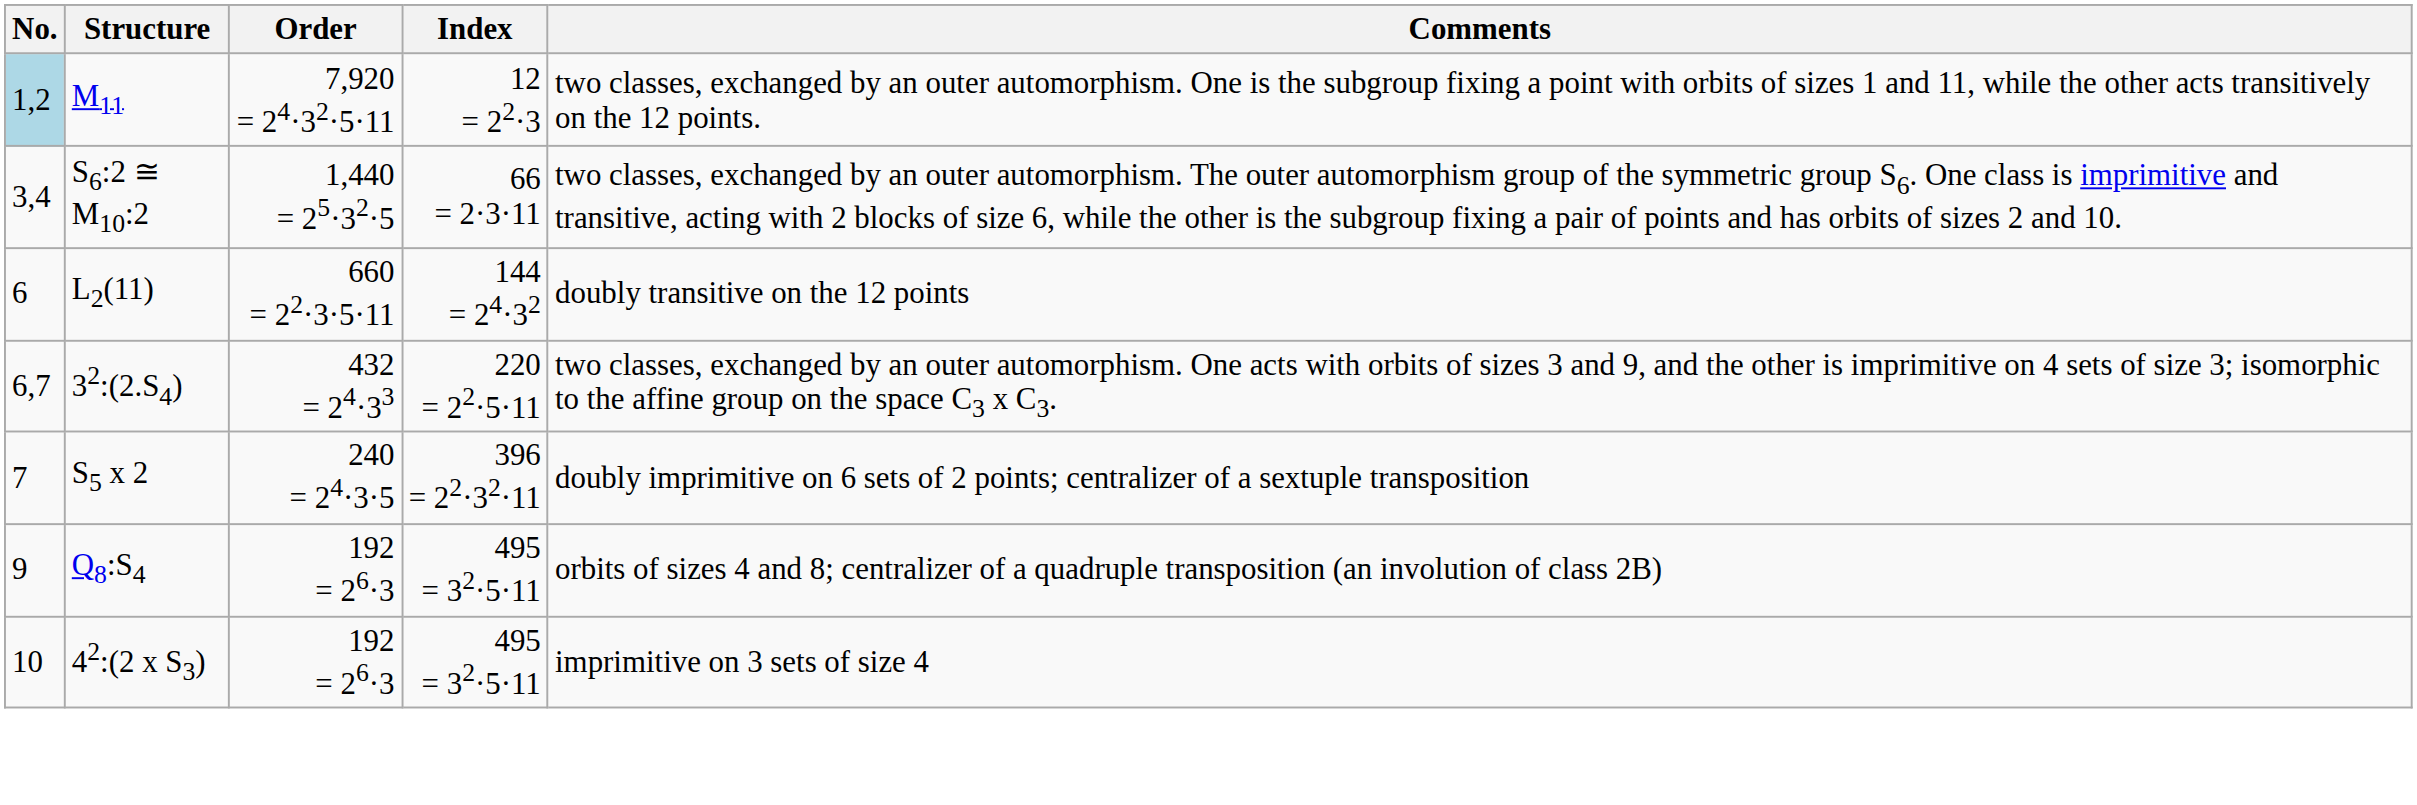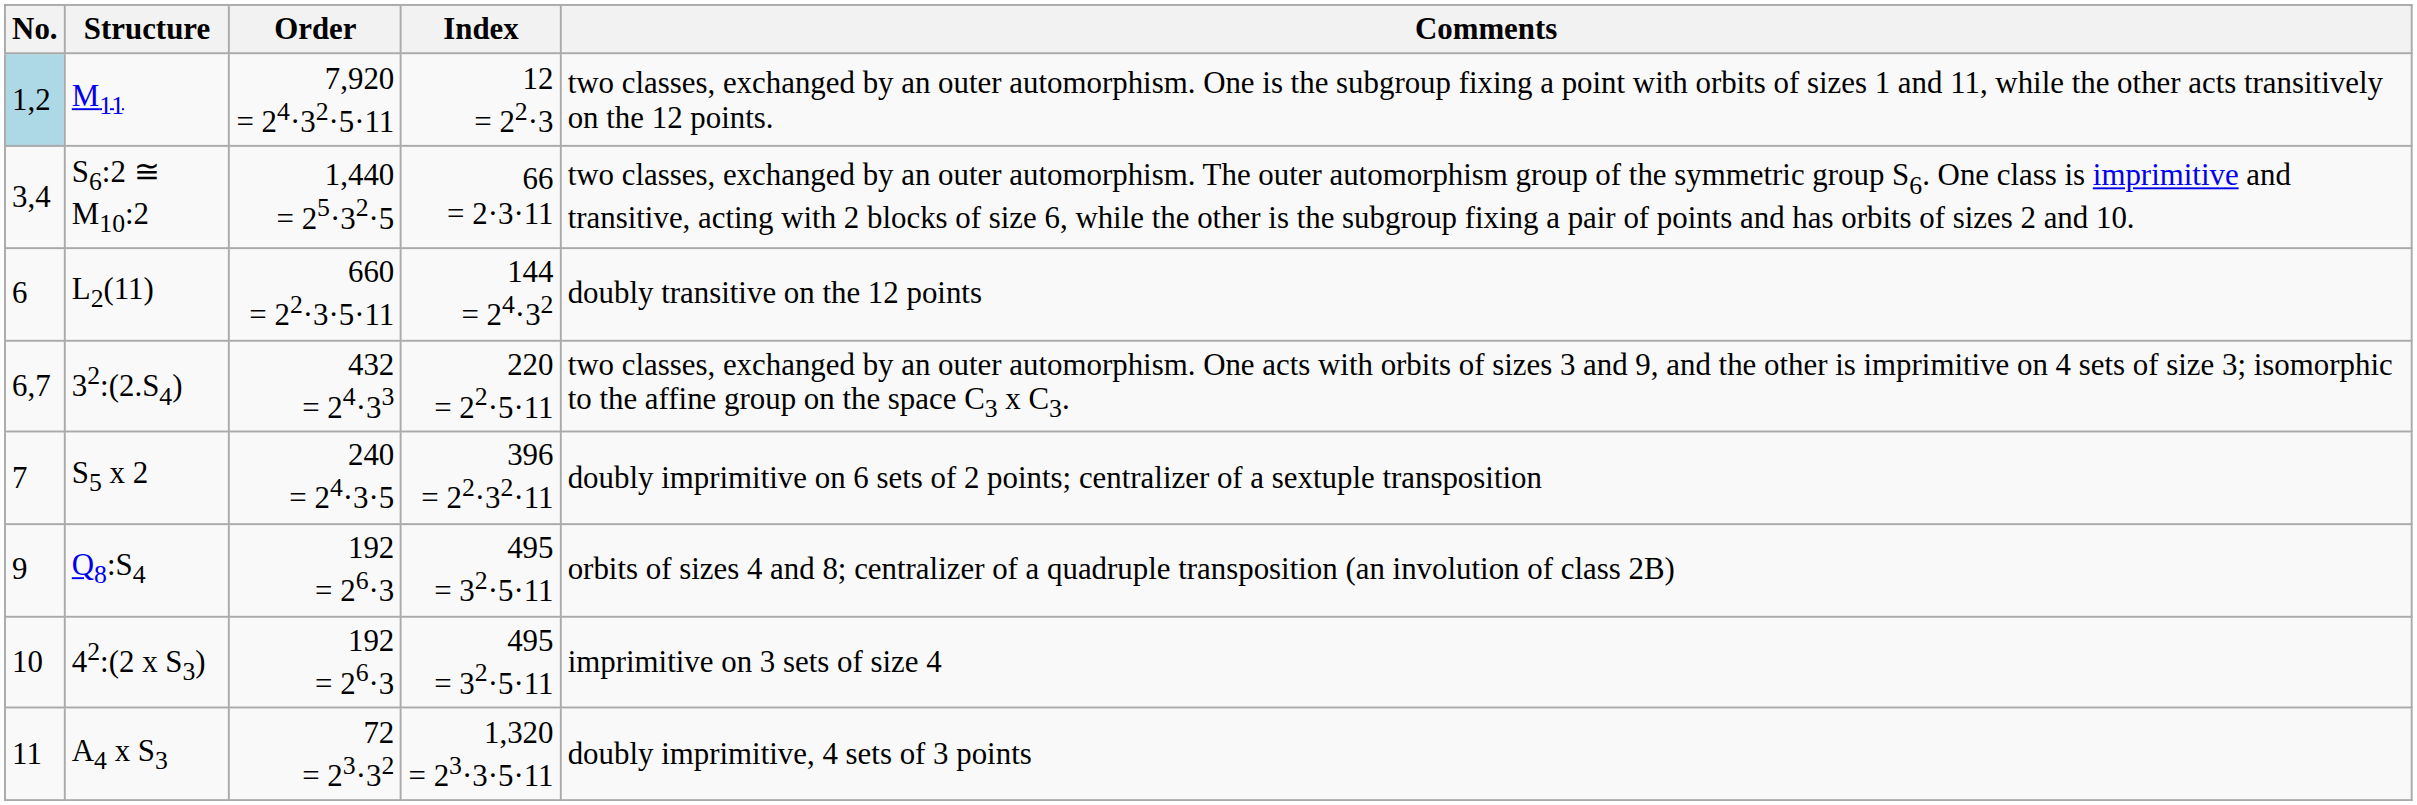+ row: 11 | A4 x S3 | 72 = 23·32 | 1,320 = 23·3·5·11 | doubly imprimitive, 4 sets of 3 points
